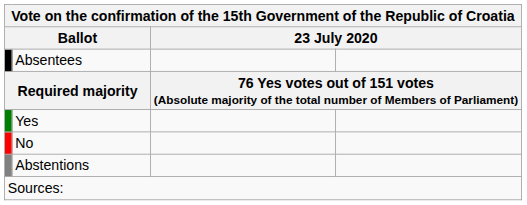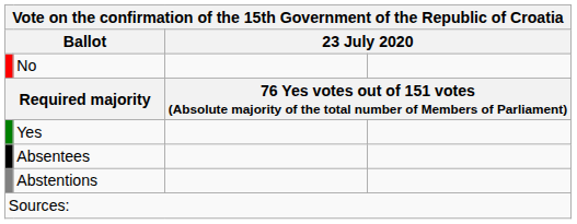rows swapped: Absentees <-> No
